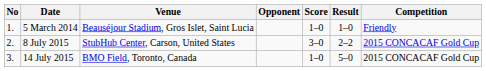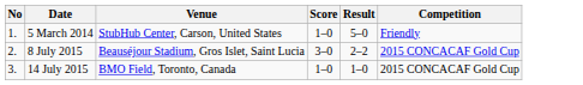- column: Opponent
5 March 2014 | Venue: Beauséjour Stadium, Gros Islet, Saint Lucia -> StubHub Center, Carson, United States
5 March 2014 | Result: 1–0 -> 5–0
8 July 2015 | Venue: StubHub Center, Carson, United States -> Beauséjour Stadium, Gros Islet, Saint Lucia
14 July 2015 | Result: 5–0 -> 1–0
